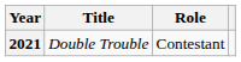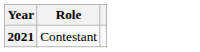- column: Title | Double Trouble
